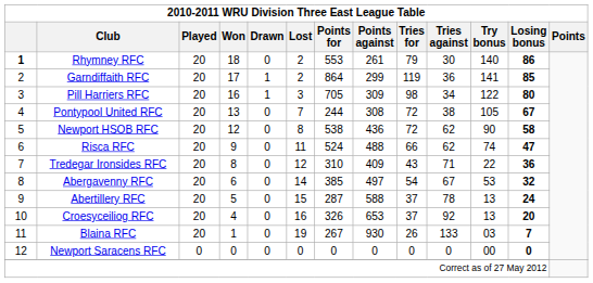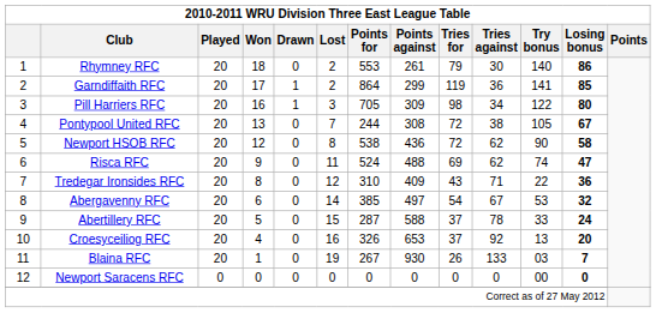Rhymney RFC | column 1: bold -> normal
Risca RFC | Tries for: 66 -> 69
Abertillery RFC | Try bonus: 13 -> 33
